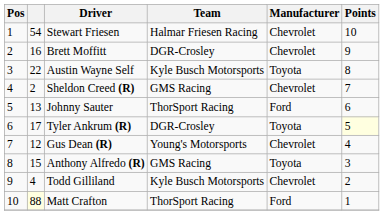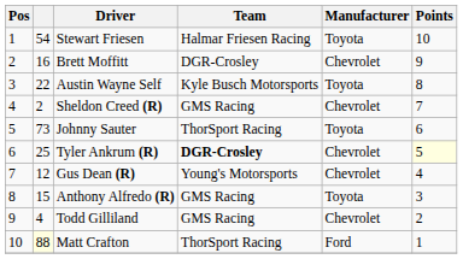Stewart Friesen | Manufacturer: Chevrolet -> Toyota
Johnny Sauter | column 2: 13 -> 73
Johnny Sauter | Manufacturer: Ford -> Toyota
Tyler Ankrum (R) | column 2: 17 -> 25
Tyler Ankrum (R) | Team: normal -> bold
Tyler Ankrum (R) | Manufacturer: Toyota -> Chevrolet
Todd Gilliland | Team: Kyle Busch Motorsports -> GMS Racing
